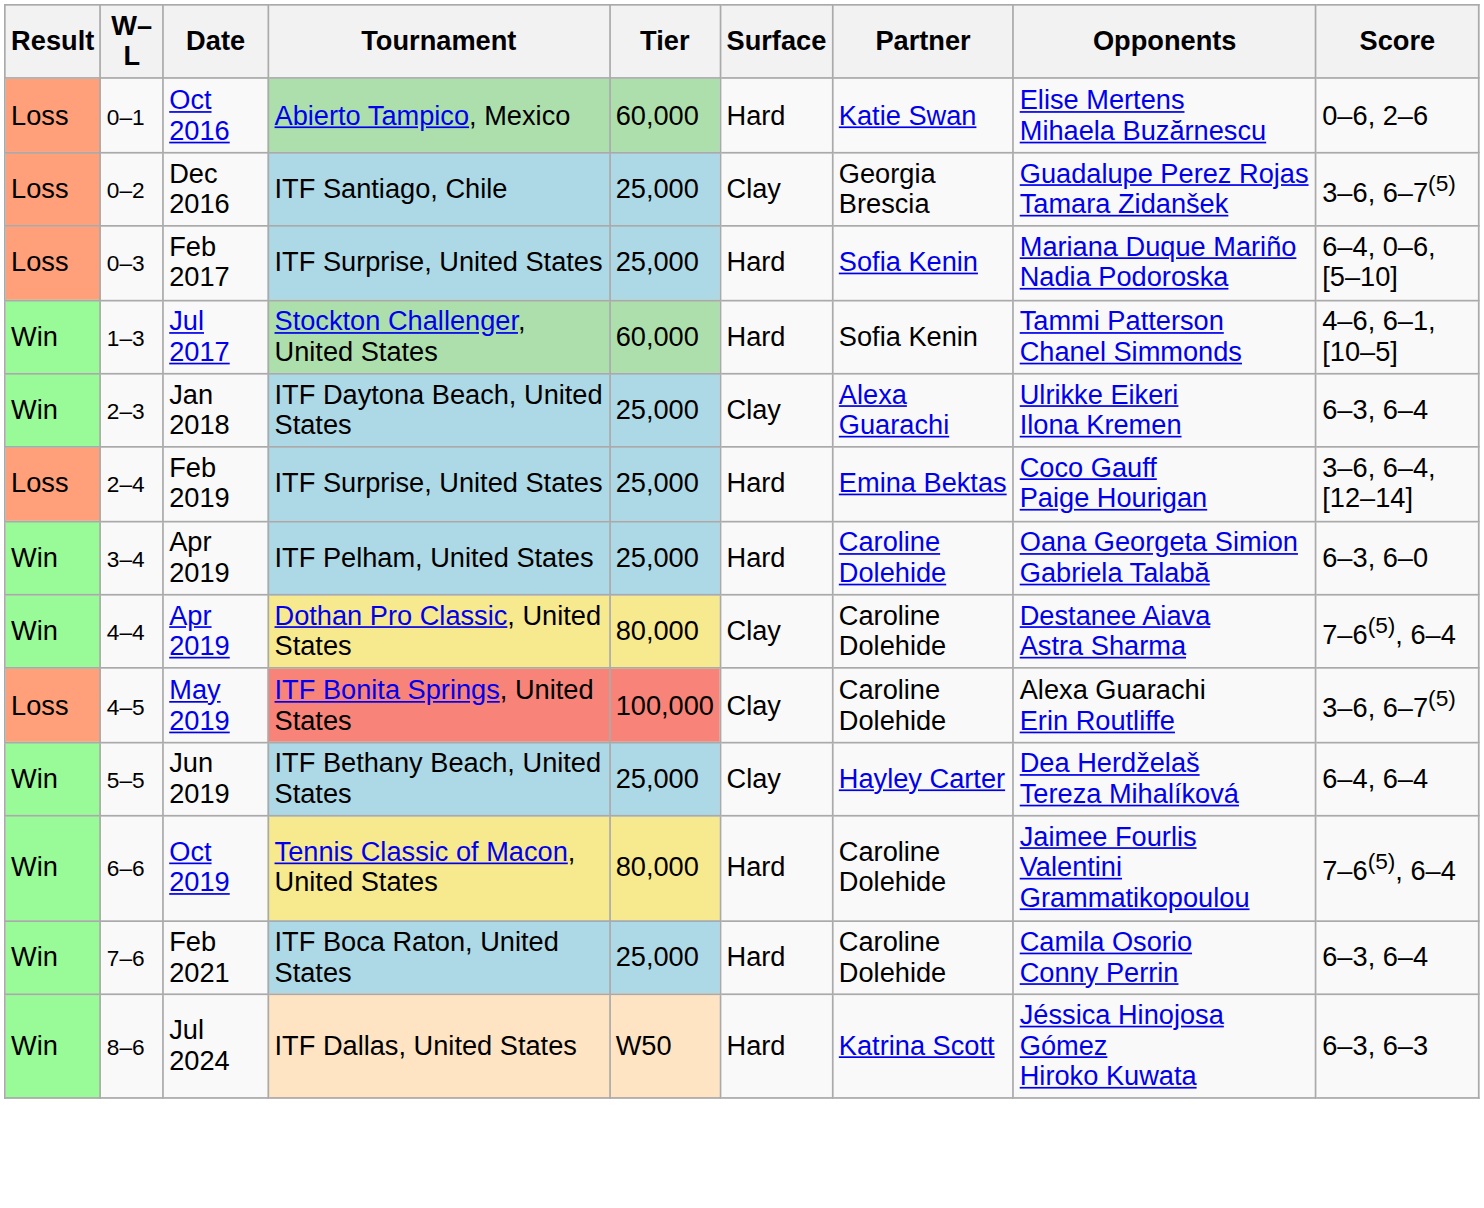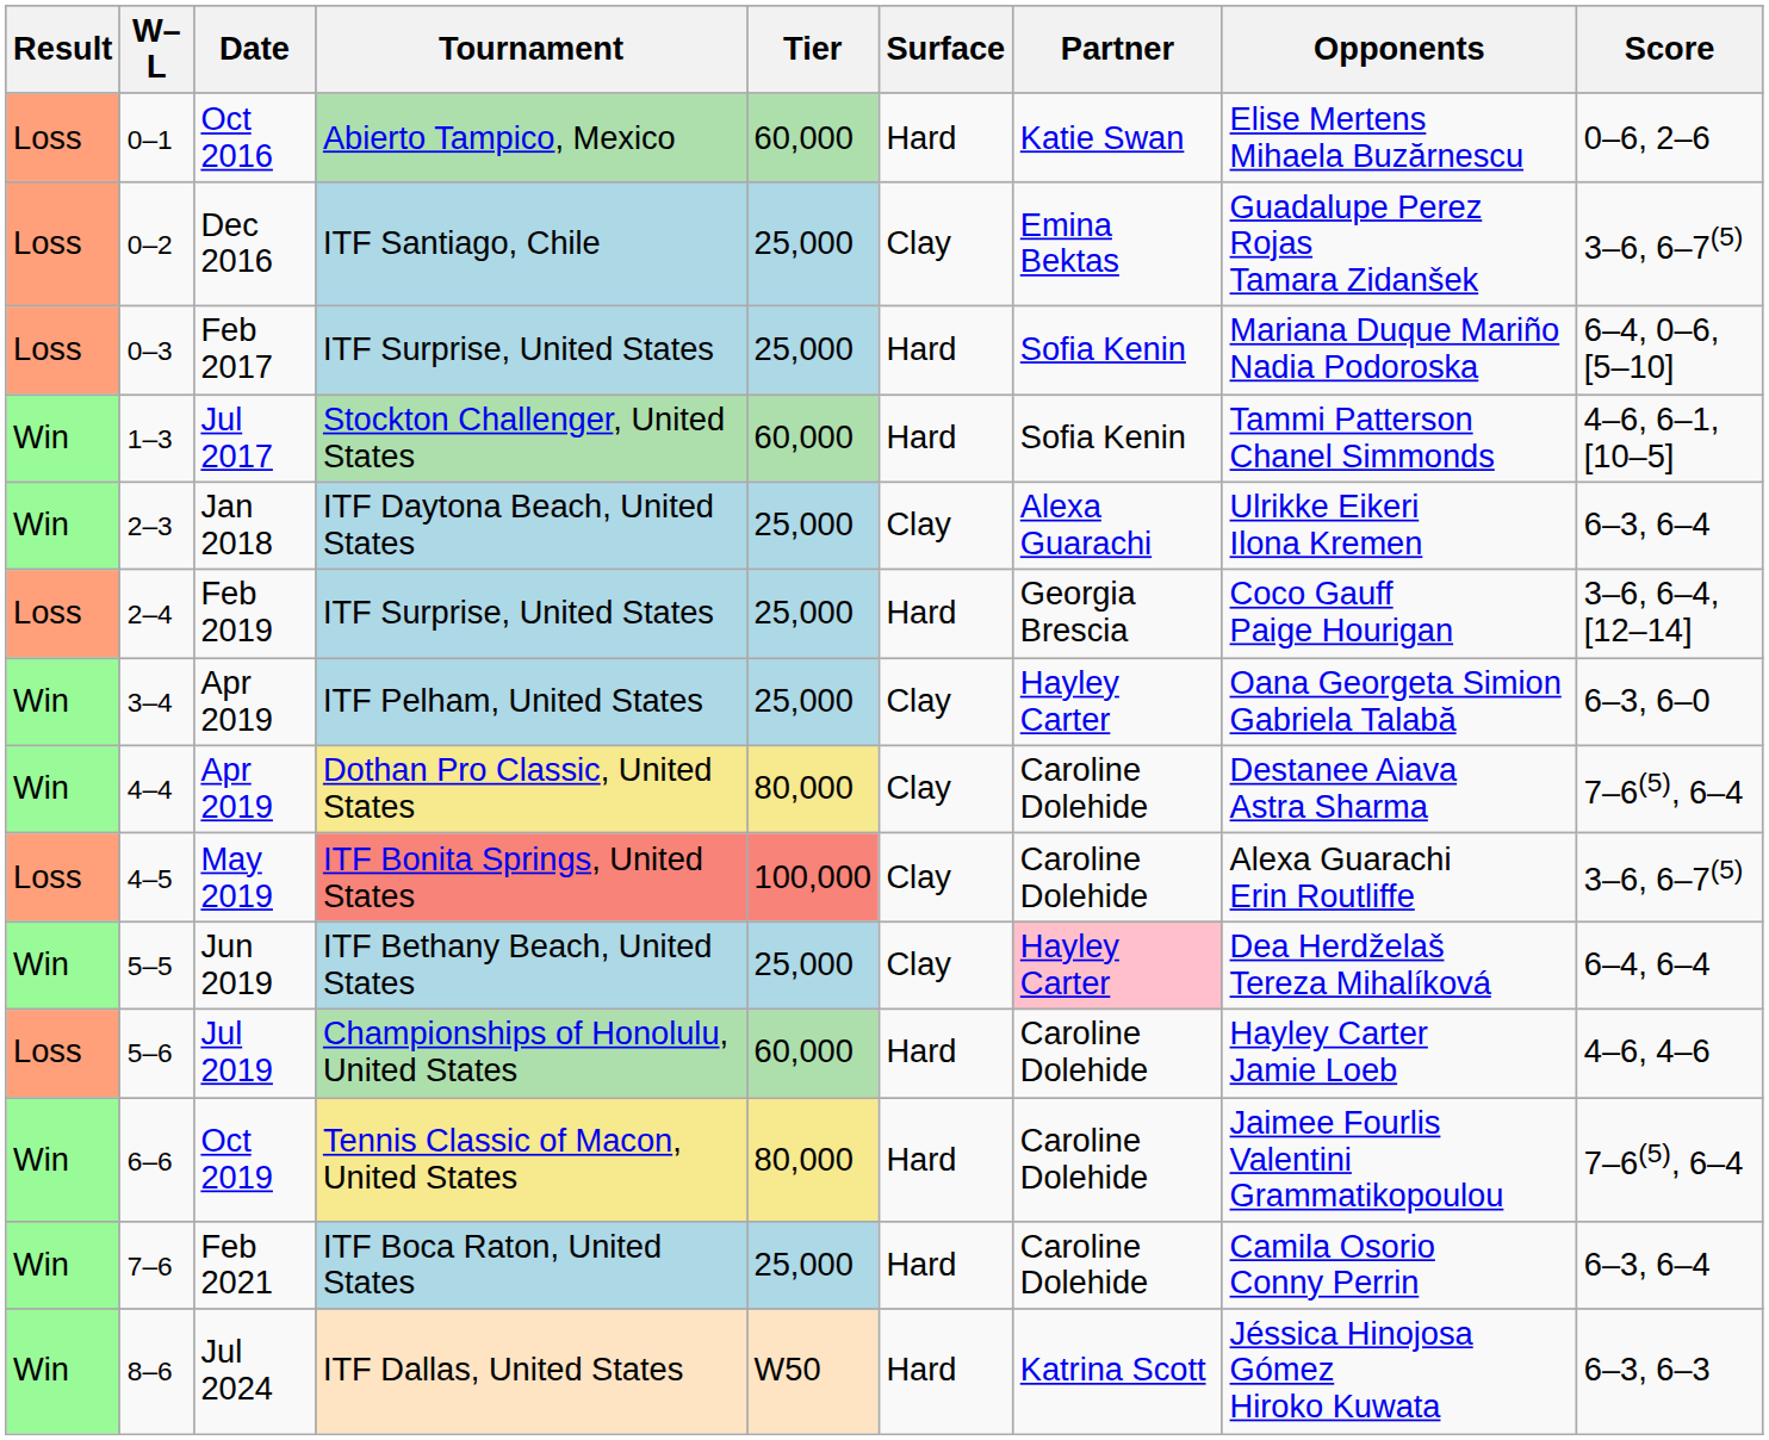Dec 2016 | Partner: Georgia Brescia -> Emina Bektas
Feb 2019 | Partner: Emina Bektas -> Georgia Brescia
Apr 2019 / ITF Pelham, United States | Surface: Hard -> Clay
Apr 2019 / ITF Pelham, United States | Partner: Caroline Dolehide -> Hayley Carter
Jun 2019 | Partner: no background -> pink background
+ row: Loss | 5–6 | Jul 2019 | Championships of Honolulu, United States | 60,000 | Hard | Caroline Dolehide | Hayley Carter Jamie Loeb | 4–6, 4–6
